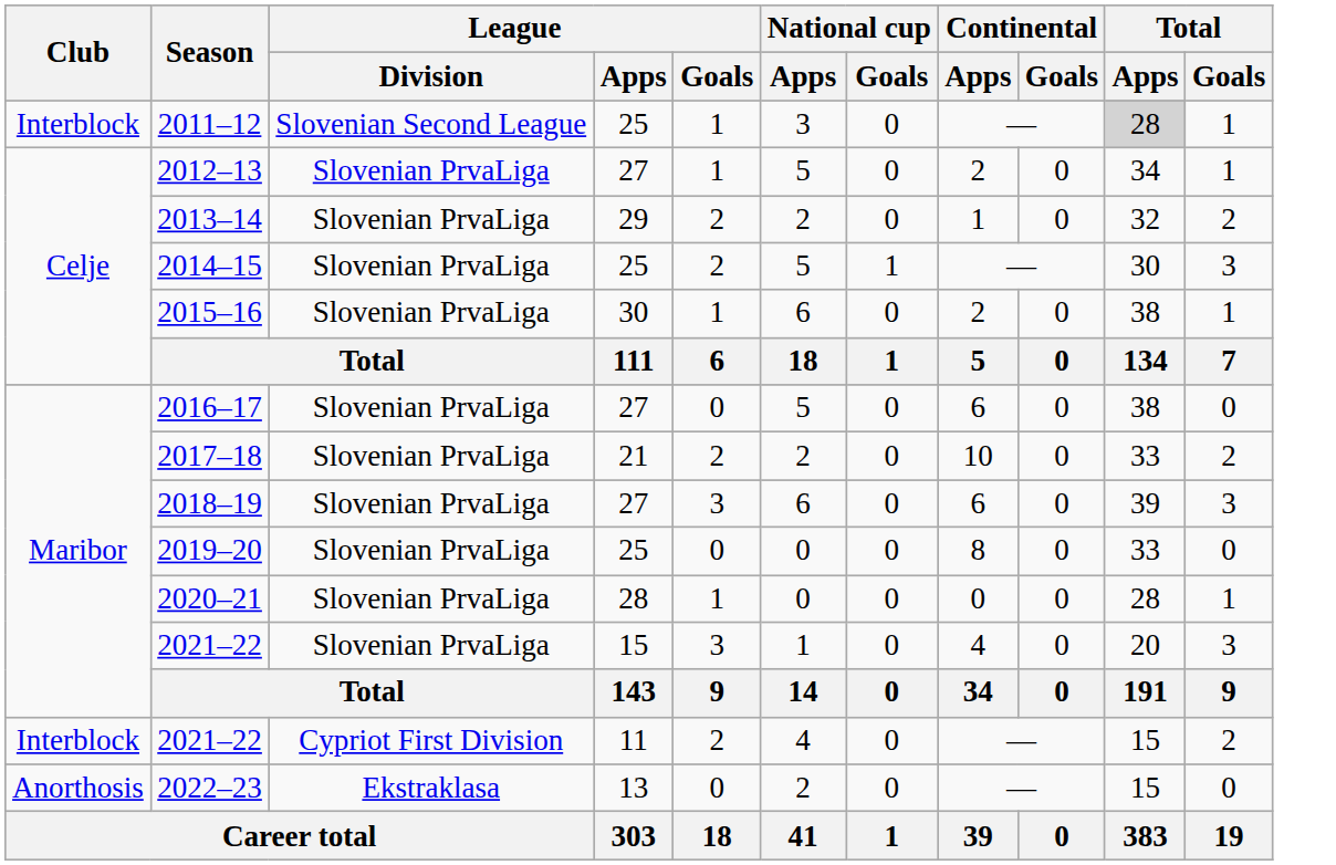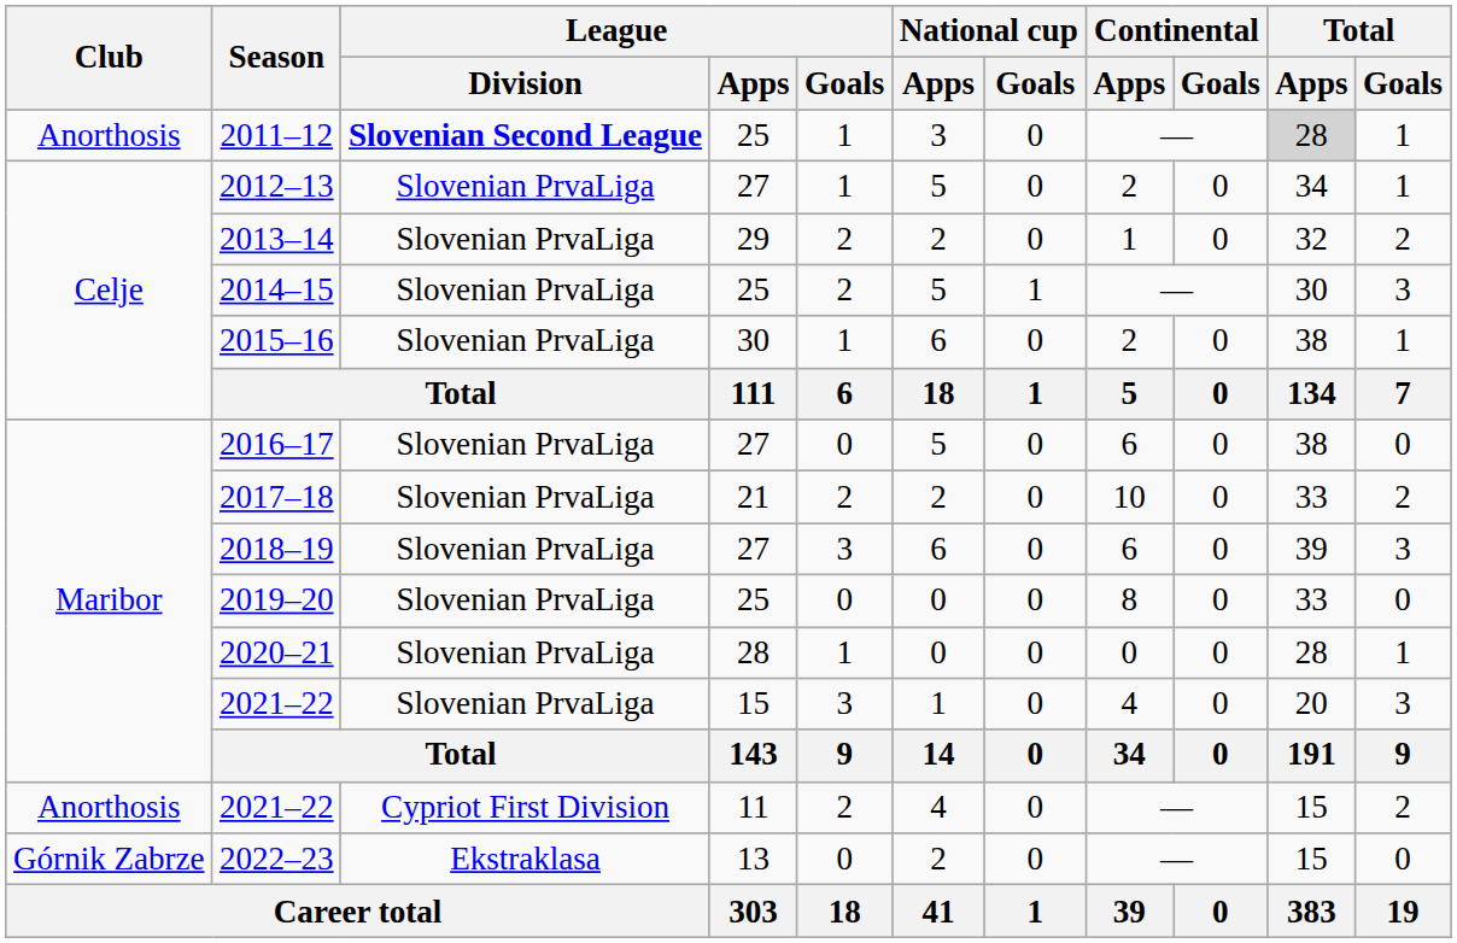2011–12 | Club: Interblock -> Anorthosis
2011–12 | League / Division: normal -> bold
2021–22 / 11 | Club: Interblock -> Anorthosis
2022–23 | Club: Anorthosis -> Górnik Zabrze
